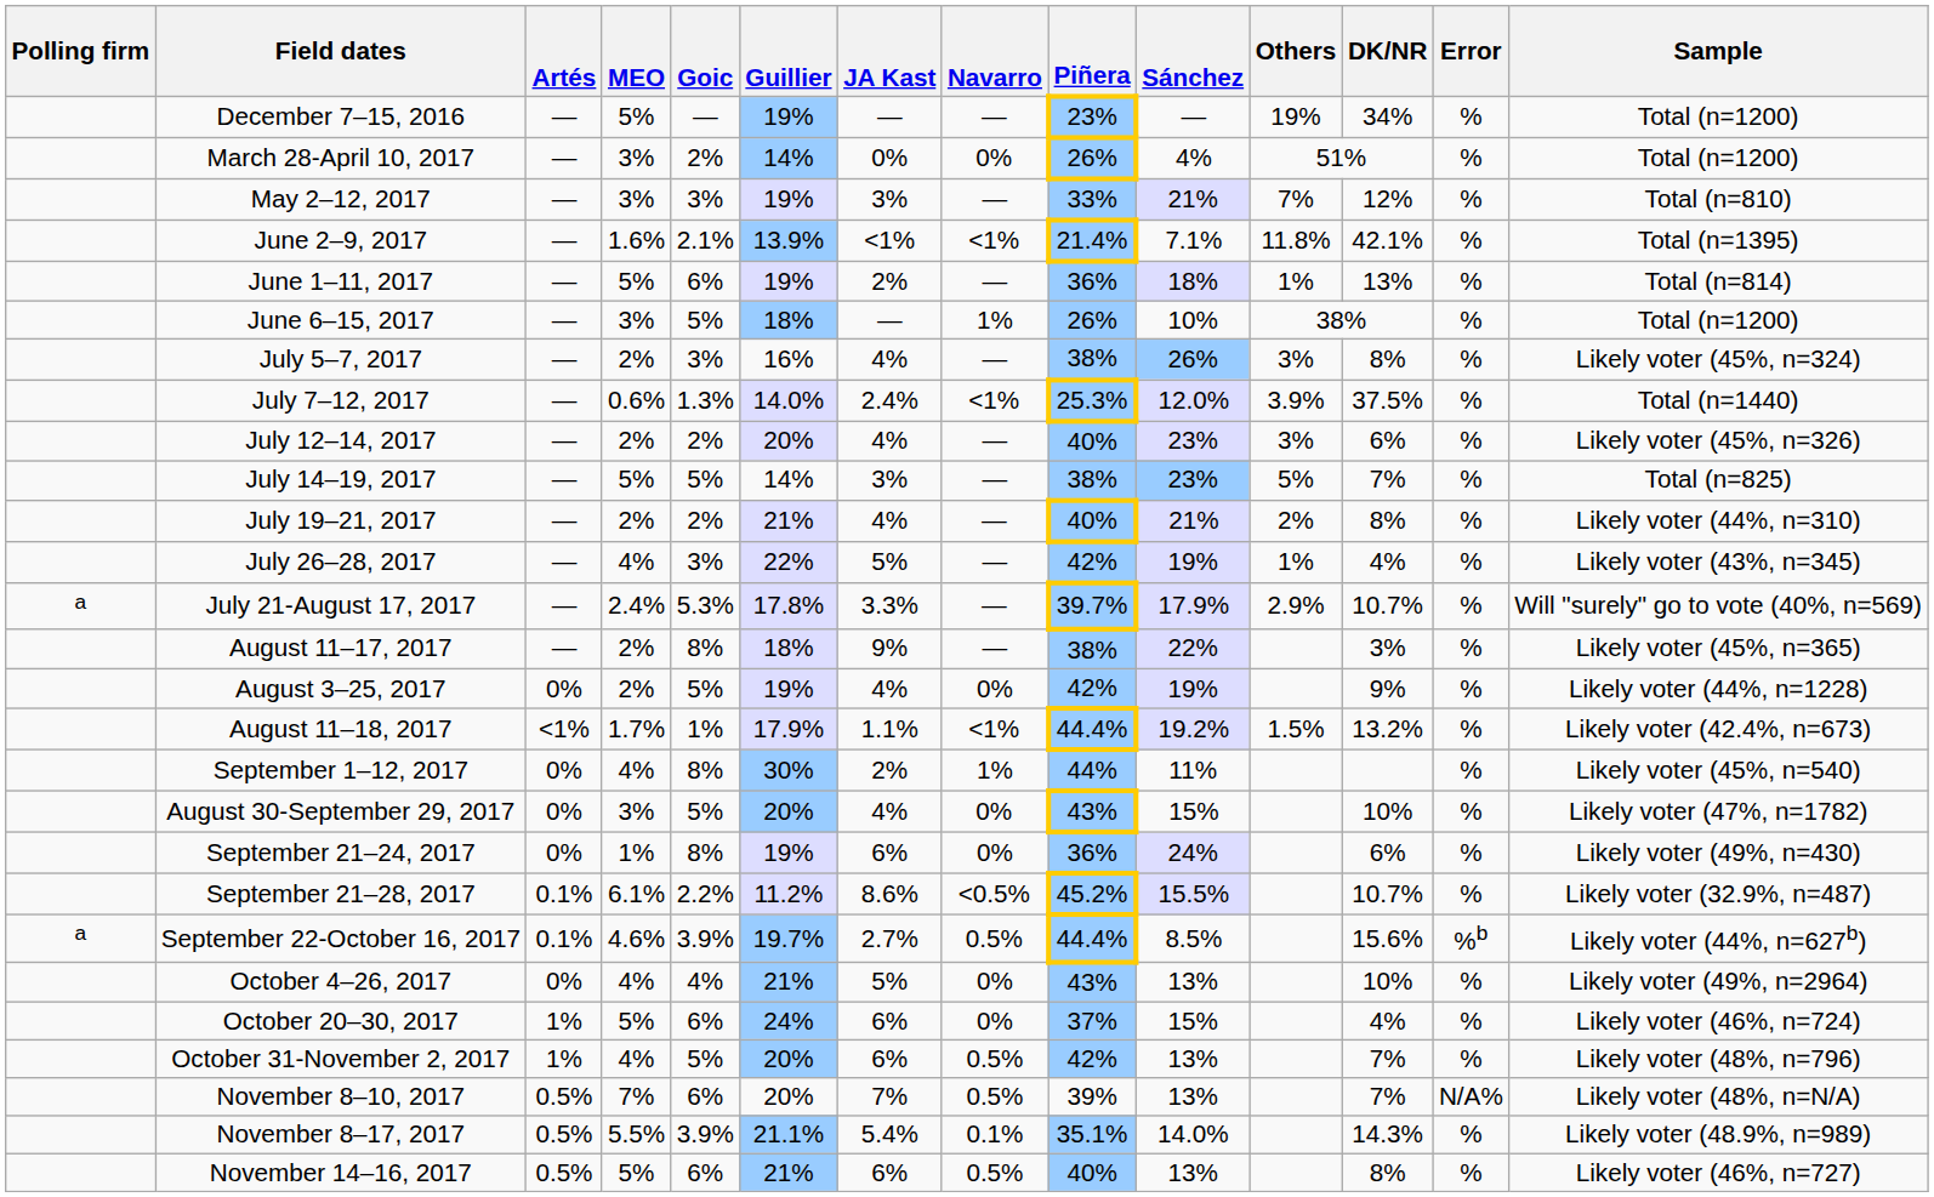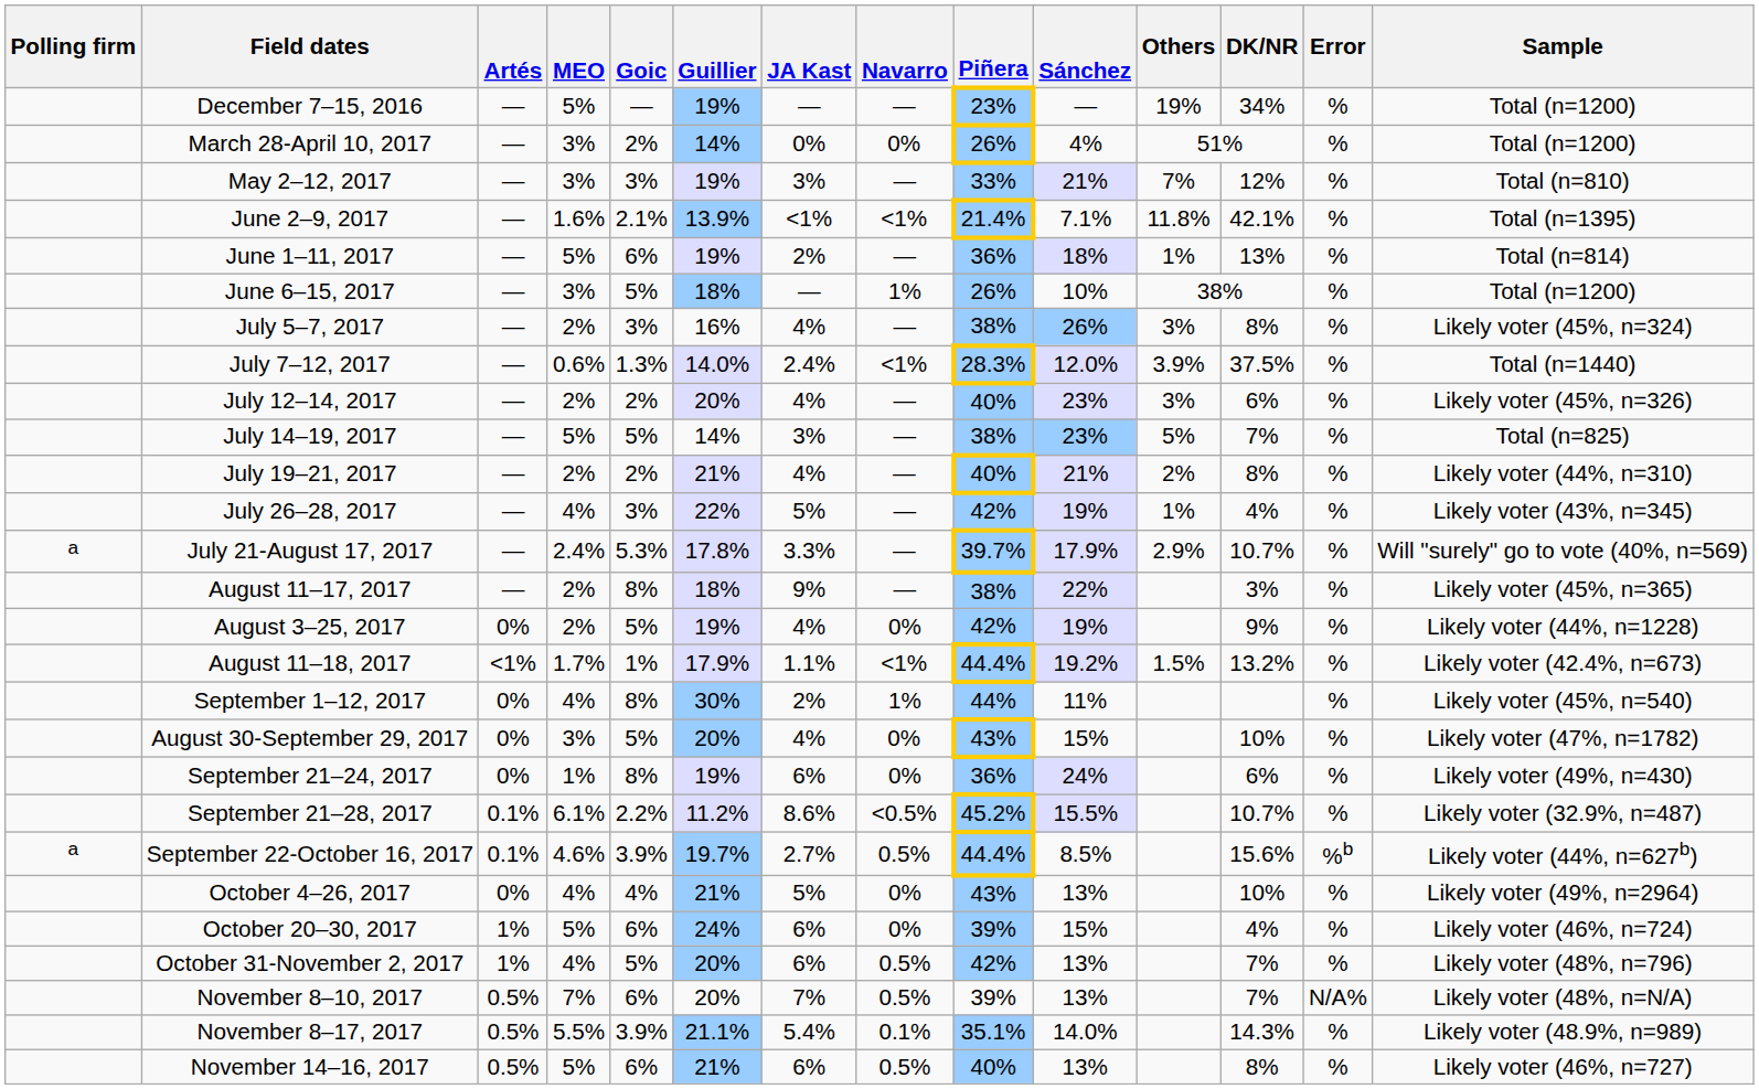July 7–12, 2017 | Piñera: 25.3% -> 28.3%
October 20–30, 2017 | Piñera: 37% -> 39%
